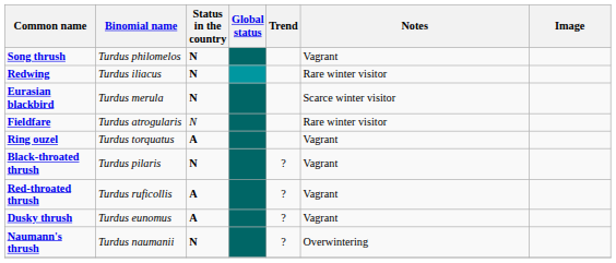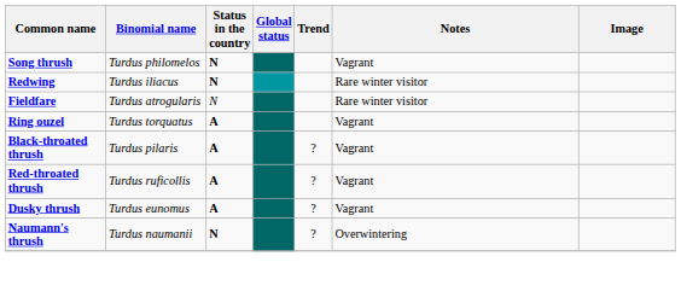- row: Eurasian blackbird | Turdus merula | N | Scarce winter visitor
Black-throated thrush | Status in the country: N -> A
